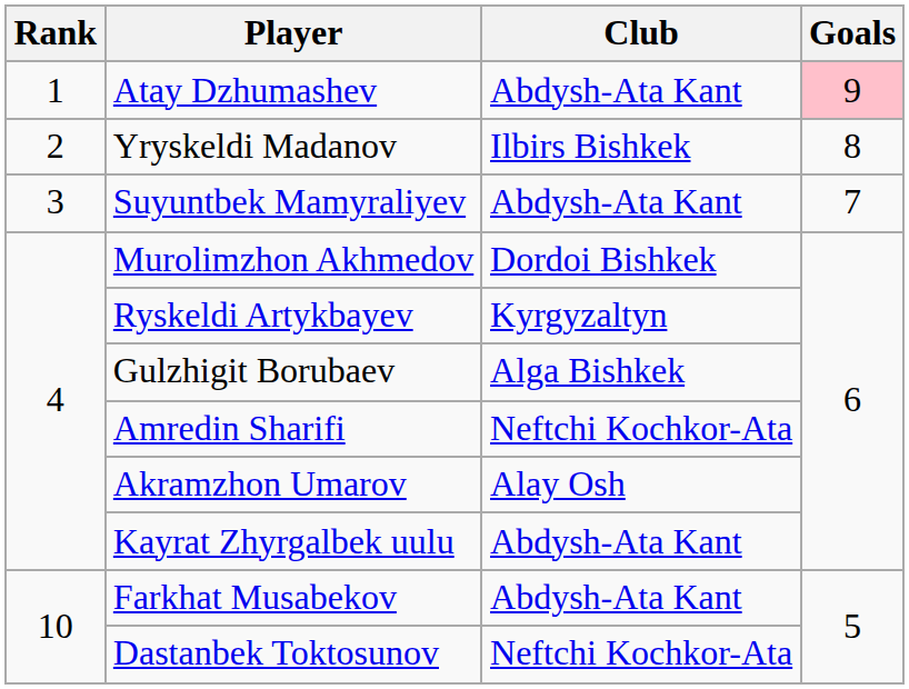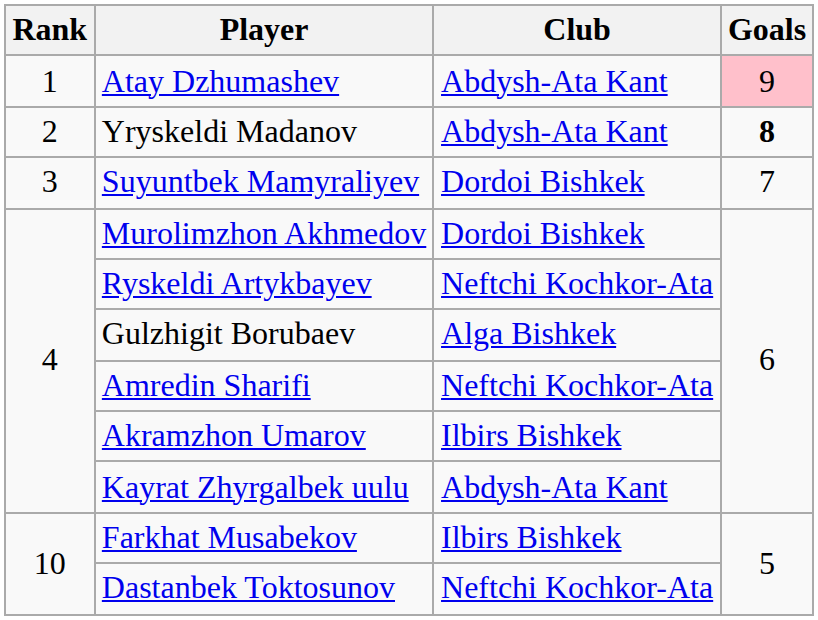Yryskeldi Madanov | Club: Ilbirs Bishkek -> Abdysh-Ata Kant
Yryskeldi Madanov | Goals: normal -> bold
Suyuntbek Mamyraliyev | Club: Abdysh-Ata Kant -> Dordoi Bishkek
Ryskeldi Artykbayev | Club: Kyrgyzaltyn -> Neftchi Kochkor-Ata
Akramzhon Umarov | Club: Alay Osh -> Ilbirs Bishkek
Farkhat Musabekov | Club: Abdysh-Ata Kant -> Ilbirs Bishkek
